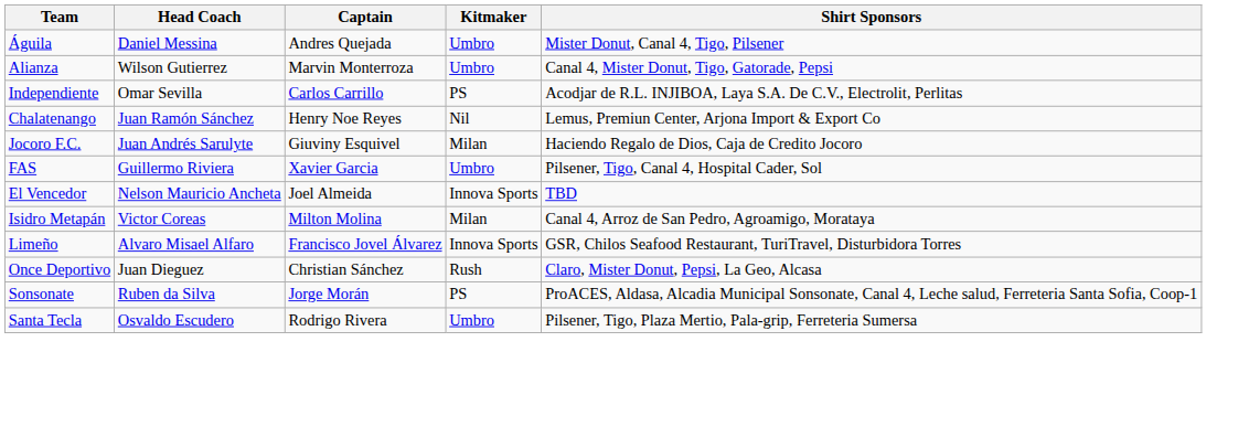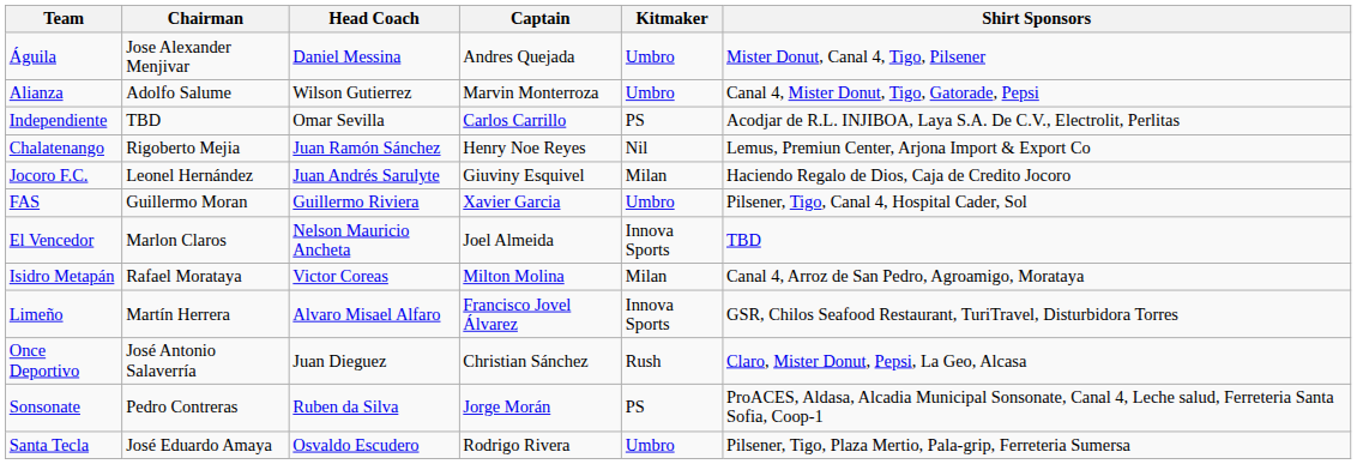+ column: Chairman | Jose Alexander Menjivar | Adolfo Salume | TBD | Rigoberto Mejia | Leonel Hernández | Guillermo Moran | Marlon Claros | Rafael Morataya | Martín Herrera | José Antonio Salaverría | Pedro Contreras | José Eduardo Amaya
